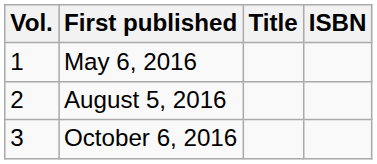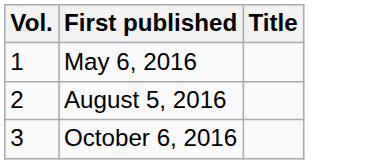- column: ISBN
